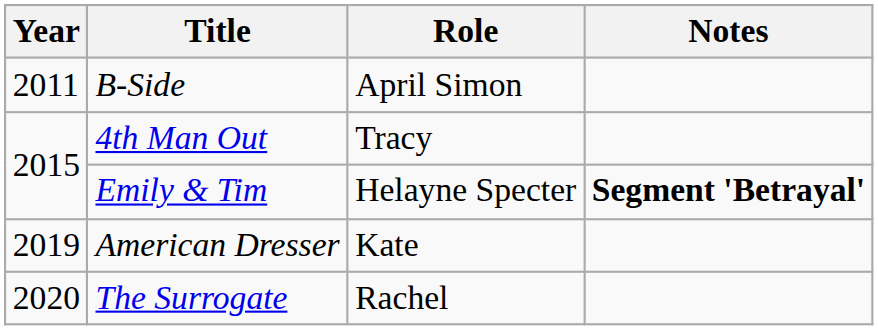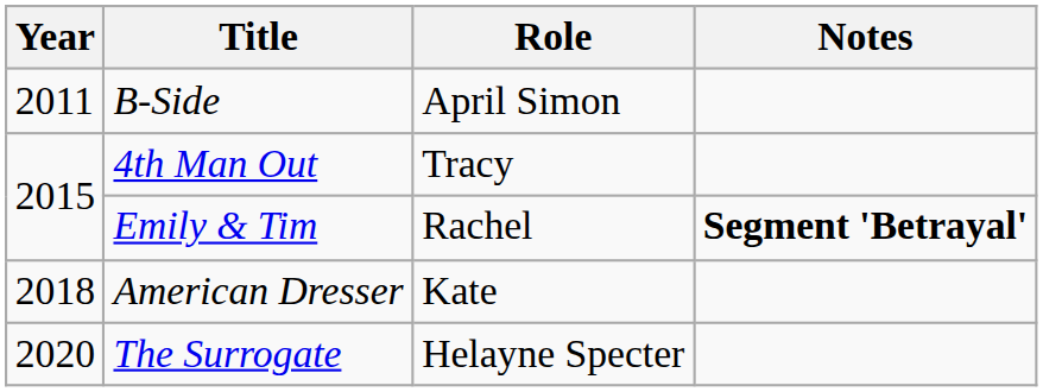Emily & Tim | Role: Helayne Specter -> Rachel
American Dresser | Year: 2019 -> 2018
The Surrogate | Role: Rachel -> Helayne Specter
